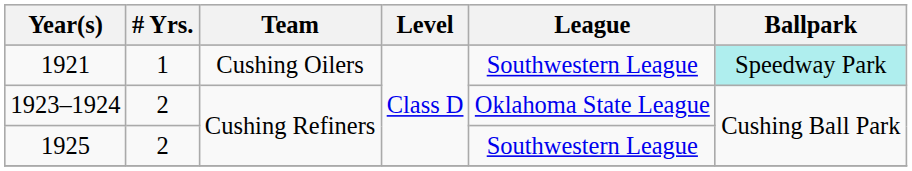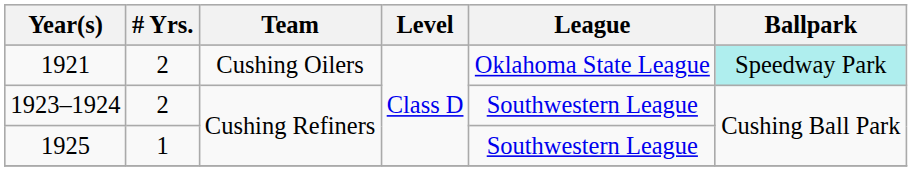1921 | # Yrs.: 1 -> 2
1921 | League: Southwestern League -> Oklahoma State League
1923–1924 | League: Oklahoma State League -> Southwestern League
1925 | # Yrs.: 2 -> 1
